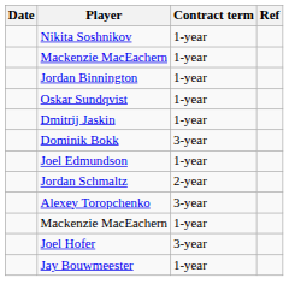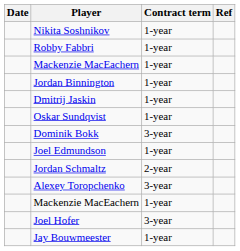+ row: Robby Fabbri | 1-year
rows swapped: Oskar Sundqvist <-> Dmitrij Jaskin
